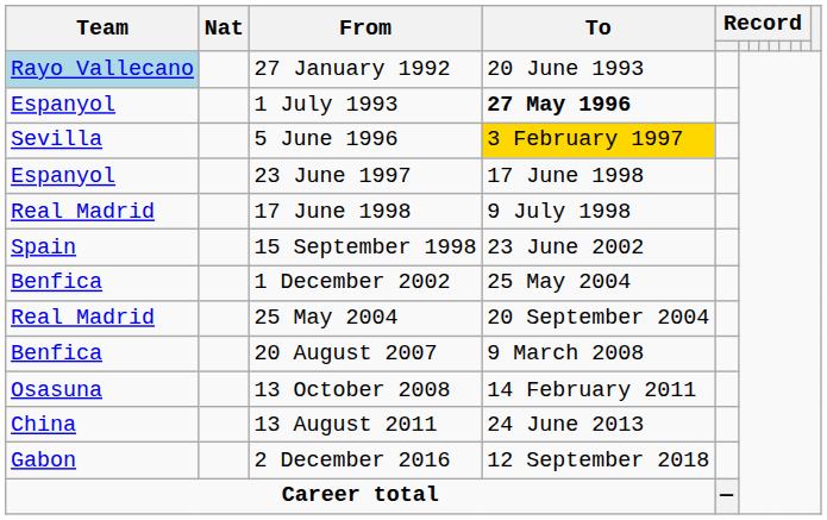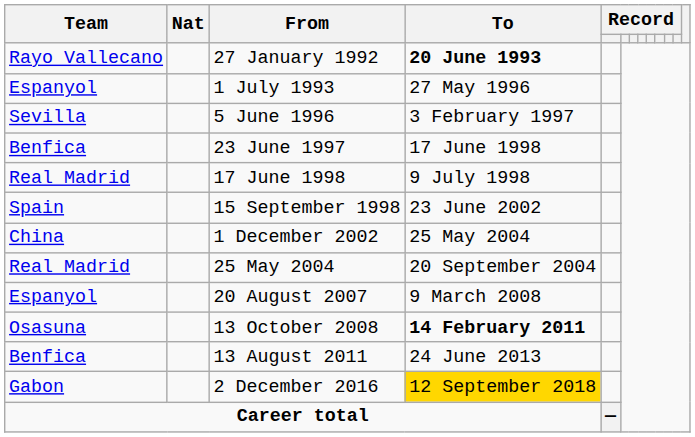27 January 1992 | Team: lightblue background -> no background
27 January 1992 | To: normal -> bold
1 July 1993 | To: bold -> normal
5 June 1996 | To: gold background -> no background
23 June 1997 | Team: Espanyol -> Benfica
1 December 2002 | Team: Benfica -> China
20 August 2007 | Team: Benfica -> Espanyol
13 October 2008 | To: normal -> bold
13 August 2011 | Team: China -> Benfica
2 December 2016 | To: no background -> gold background
